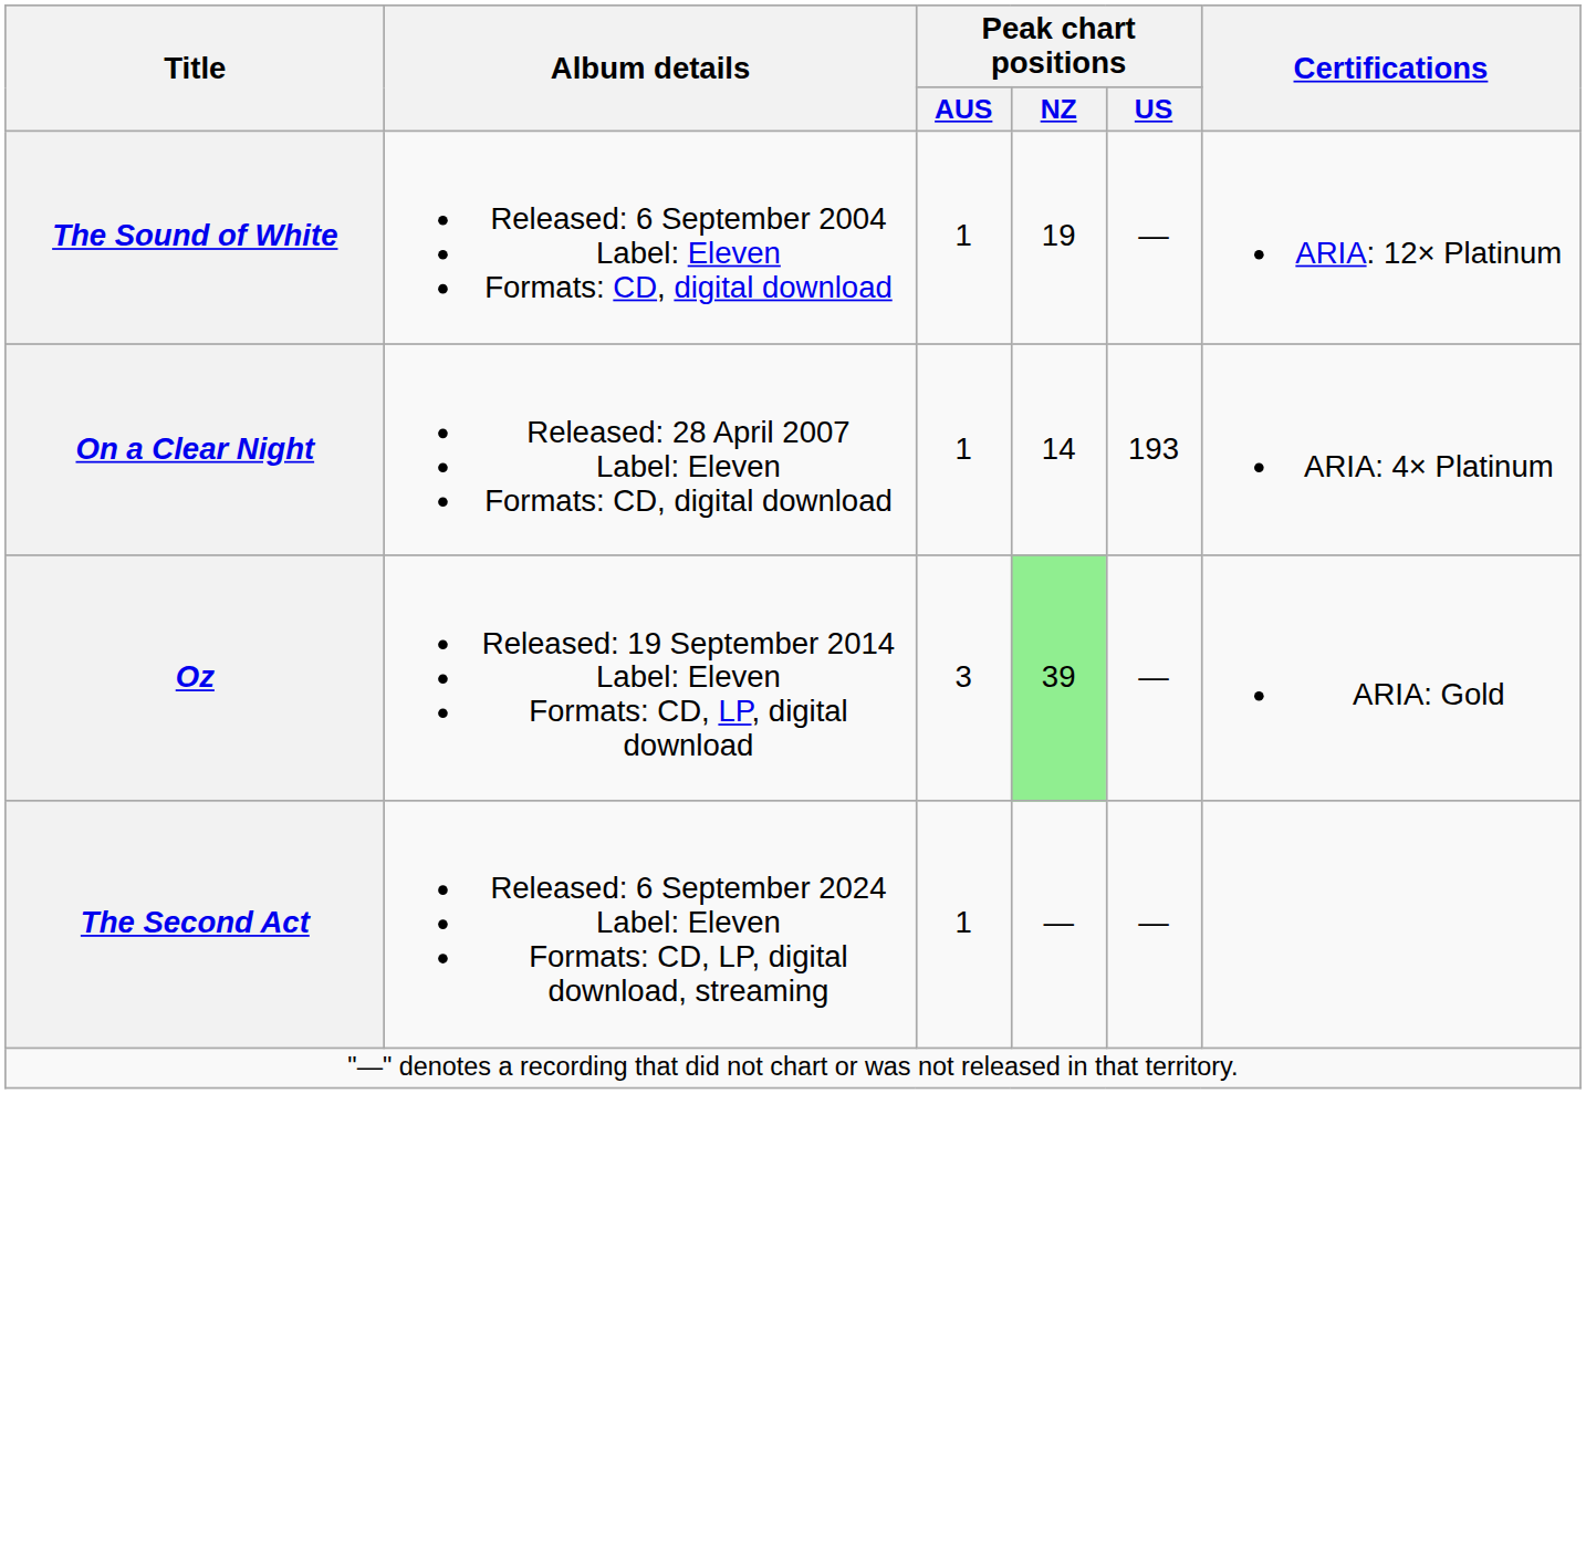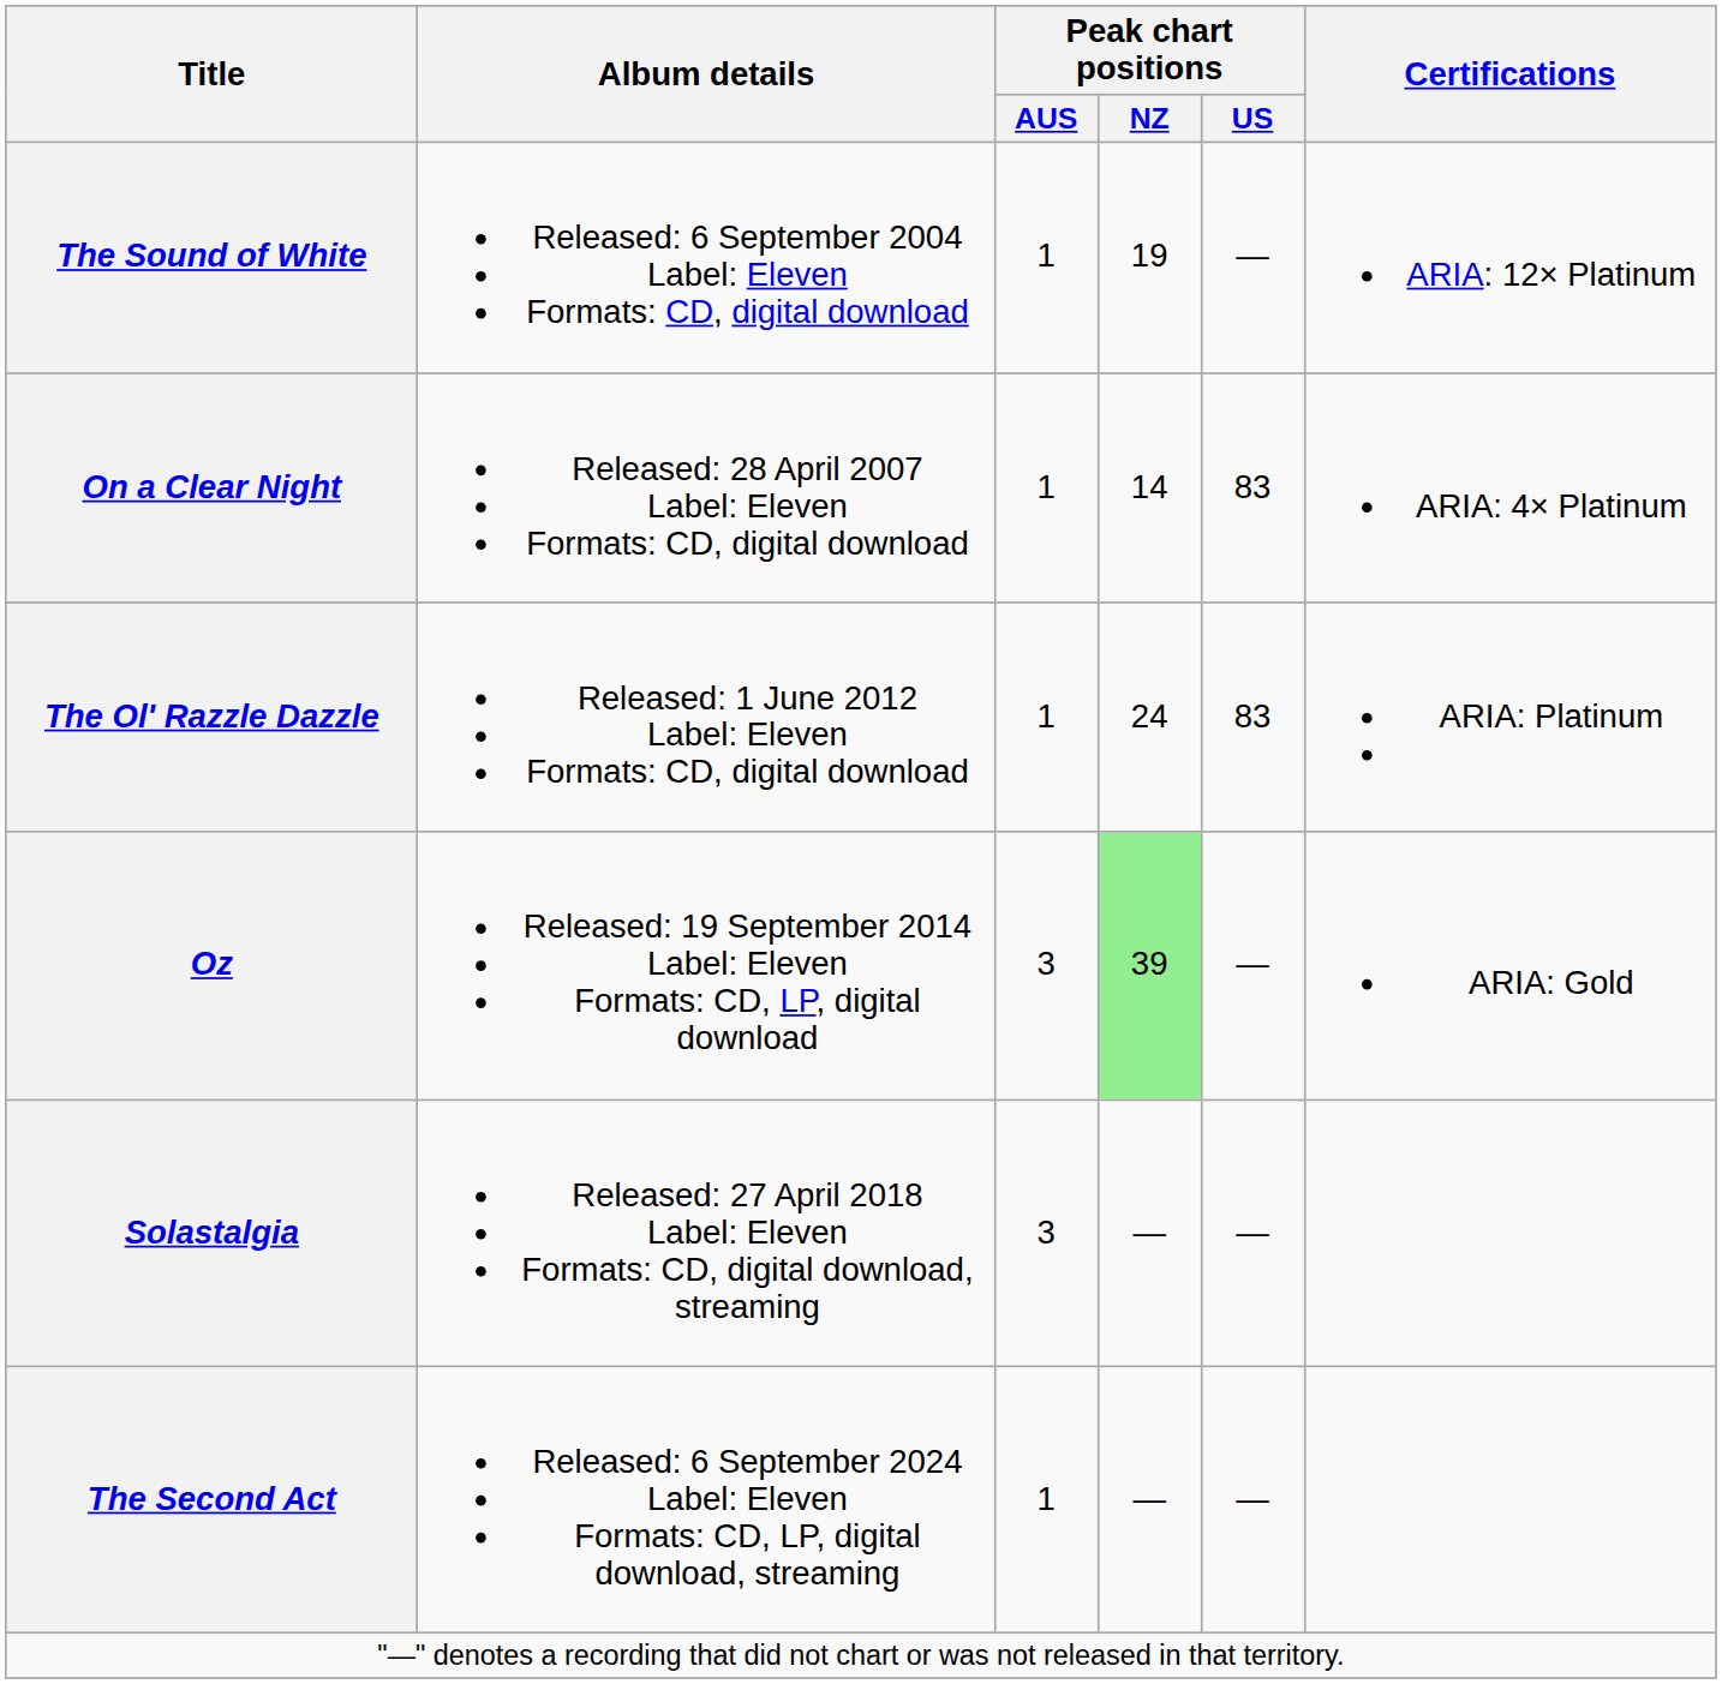On a Clear Night | Peak chart positions / US: 193 -> 83
+ row: The Ol' Razzle Dazzle | Released: 1 June 2012 Label: Eleven Formats: CD, digital download | 1 | 24 | 83 | ARIA: Platinum
+ row: Solastalgia | Released: 27 April 2018 Label: Eleven Formats: CD, digital download, streaming | 3 | — | —
